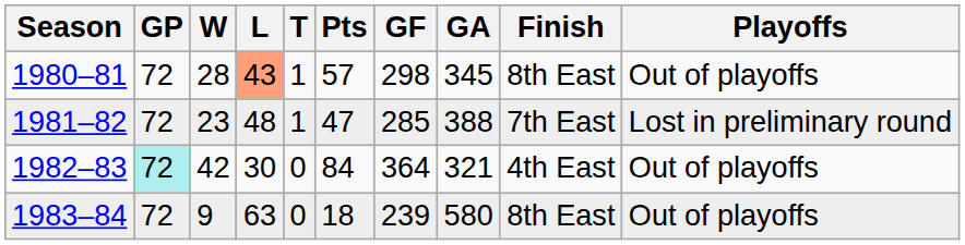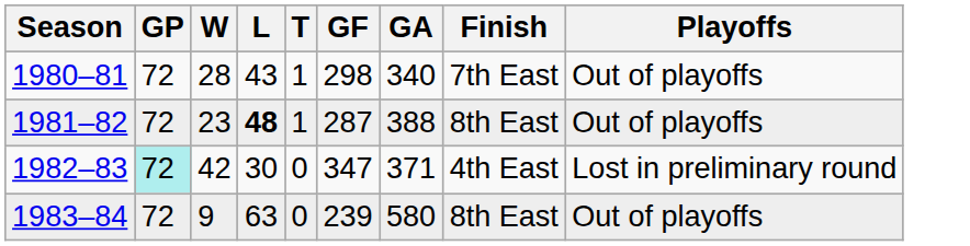- column: Pts | 57 | 47 | 84 | 18
1980–81 | L: lightsalmon background -> no background
1980–81 | GA: 345 -> 340
1980–81 | Finish: 8th East -> 7th East
1981–82 | L: normal -> bold
1981–82 | GF: 285 -> 287
1981–82 | Finish: 7th East -> 8th East
1981–82 | Playoffs: Lost in preliminary round -> Out of playoffs
1982–83 | GF: 364 -> 347
1982–83 | GA: 321 -> 371
1982–83 | Playoffs: Out of playoffs -> Lost in preliminary round
